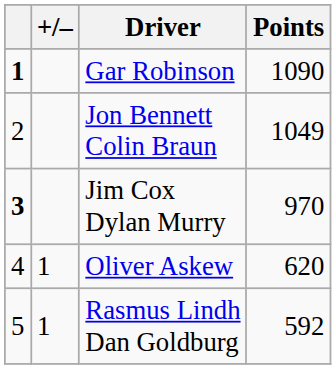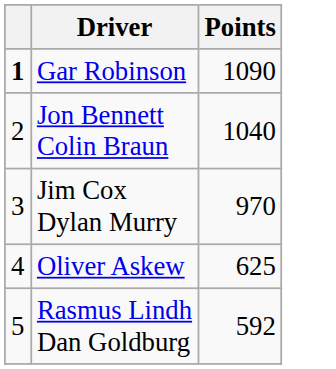- column: +/– | 1 | 1
Jon Bennett Colin Braun | Points: 1049 -> 1040
Jim Cox Dylan Murry | column 1: bold -> normal
Oliver Askew | Points: 620 -> 625
